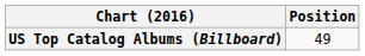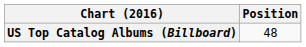US Top Catalog Albums (Billboard) | Position: 49 -> 48
